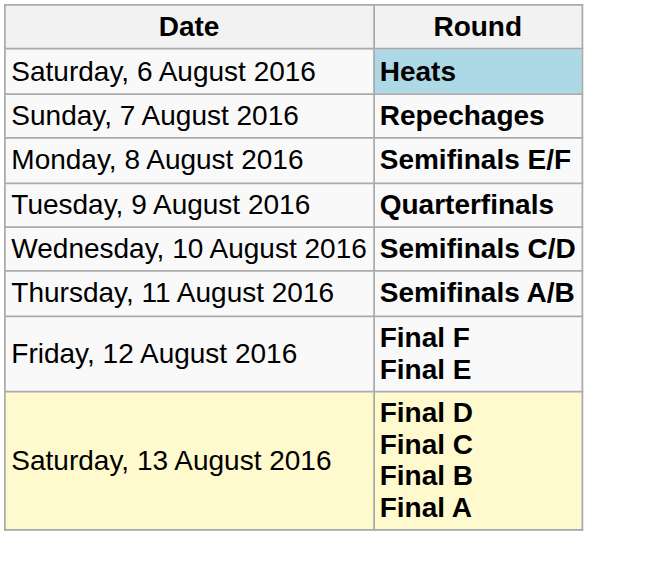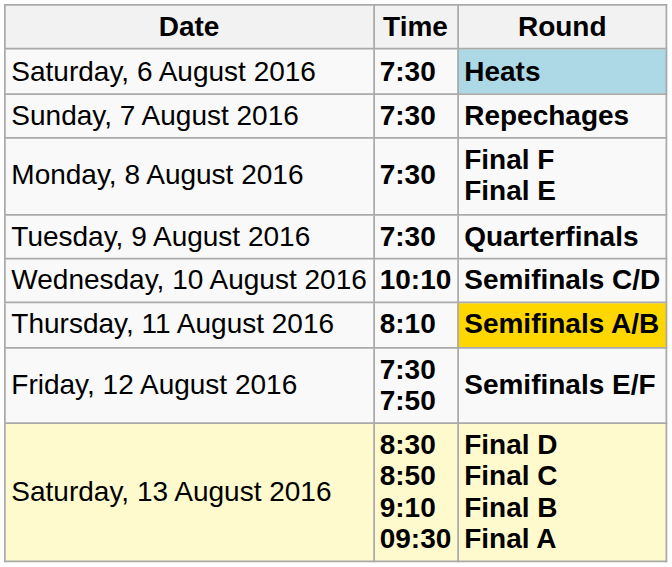+ column: Time | 7:30 | 7:30 | 7:30 | 7:30 | 10:10 | 8:10 | 7:30 7:50 | 8:30 8:50 9:10 09:30
Monday, 8 August 2016 | Round: Semifinals E/F -> Final F Final E
Thursday, 11 August 2016 | Round: no background -> gold background
Friday, 12 August 2016 | Round: Final F Final E -> Semifinals E/F
